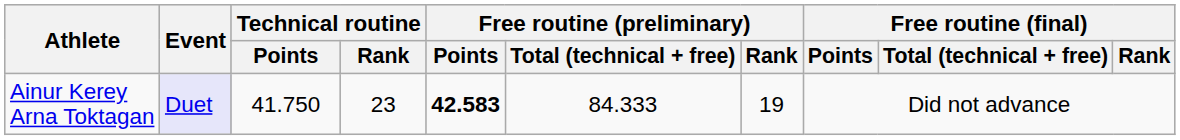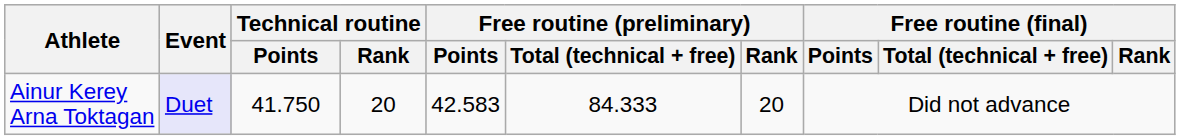Ainur Kerey Arna Toktagan | Technical routine / Rank: 23 -> 20
Ainur Kerey Arna Toktagan | Free routine (preliminary) / Points: bold -> normal
Ainur Kerey Arna Toktagan | Free routine (preliminary) / Rank: 19 -> 20
